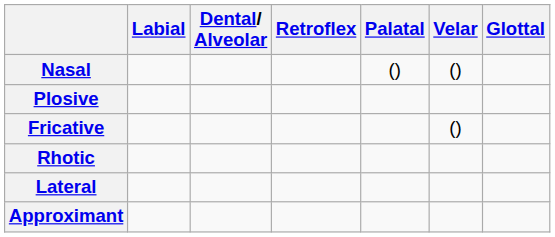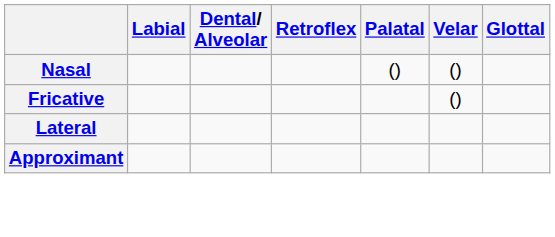- row: Plosive
- row: Rhotic
